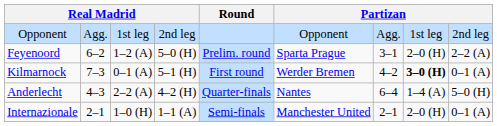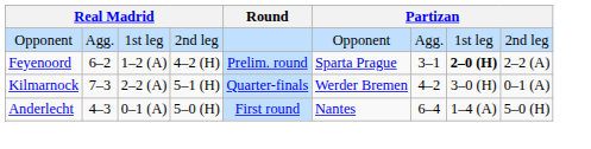Feyenoord | column 4: 5–0 (H) -> 4–2 (H)
Feyenoord | column 8: normal -> bold
Kilmarnock | column 3: 0–1 (A) -> 2–2 (A)
Kilmarnock | Round: First round -> Quarter-finals
Kilmarnock | column 8: bold -> normal
Anderlecht | column 3: 2–2 (A) -> 0–1 (A)
Anderlecht | column 4: 4–2 (H) -> 5–0 (H)
Anderlecht | Round: Quarter-finals -> First round
- row: Internazionale | 2–1 | 1–0 (H) | 1–1 (A) | Semi-finals | Manchester United | 2–1 | 2–0 (H) | 0–1 (A)
